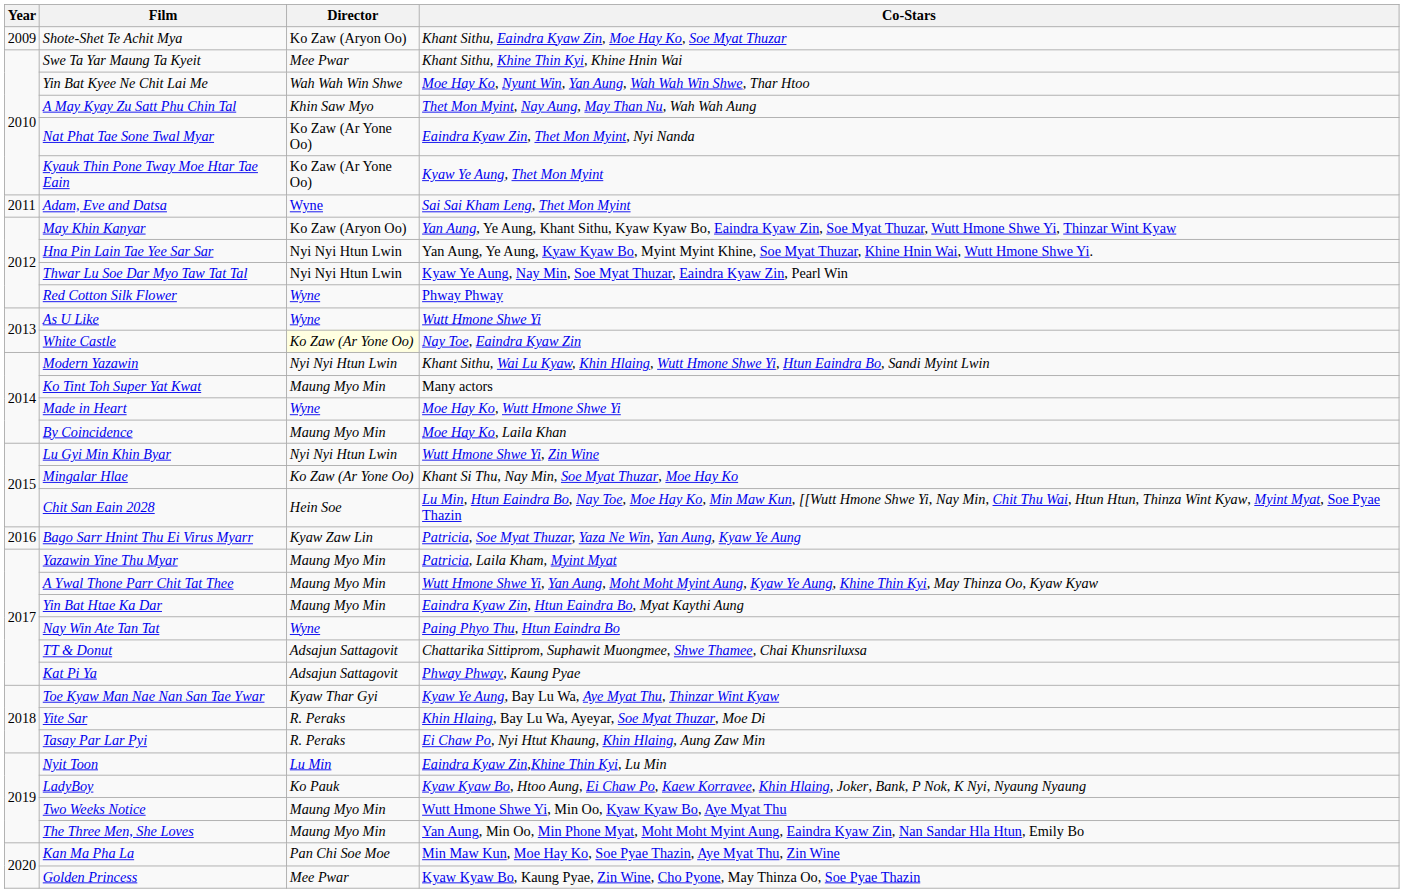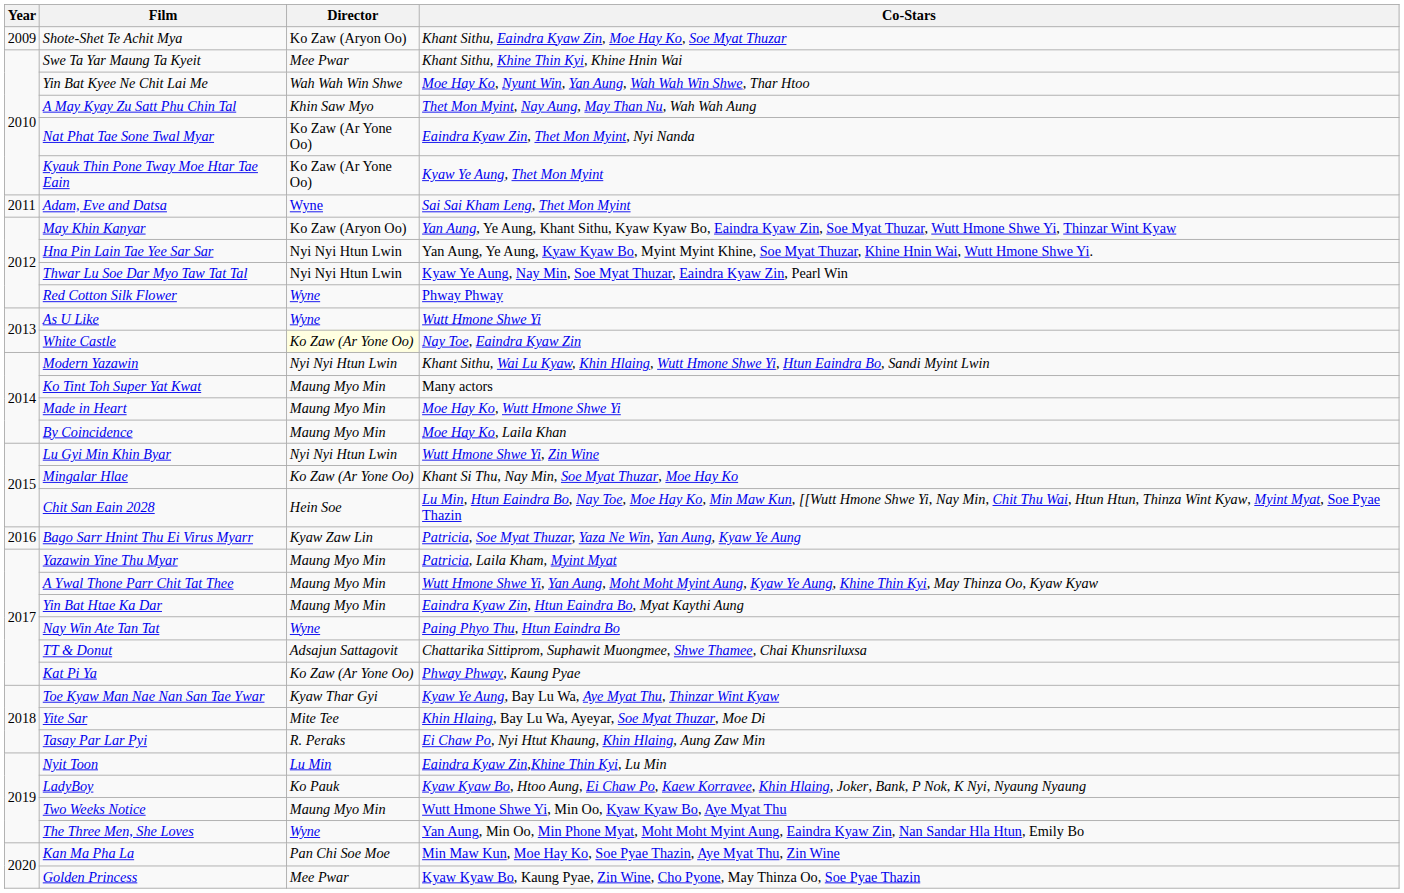Made in Heart | Director: Wyne -> Maung Myo Min
Kat Pi Ya | Director: Adsajun Sattagovit -> Ko Zaw (Ar Yone Oo)
Yite Sar | Director: R. Peraks -> Mite Tee
The Three Men, She Loves | Director: Maung Myo Min -> Wyne
